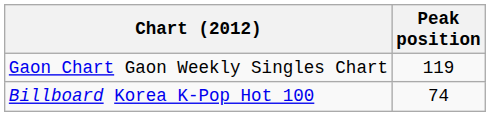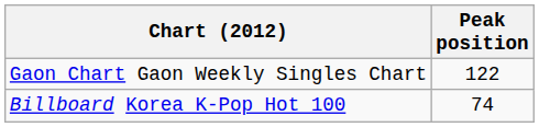Gaon Chart Gaon Weekly Singles Chart | Peak position: 119 -> 122
